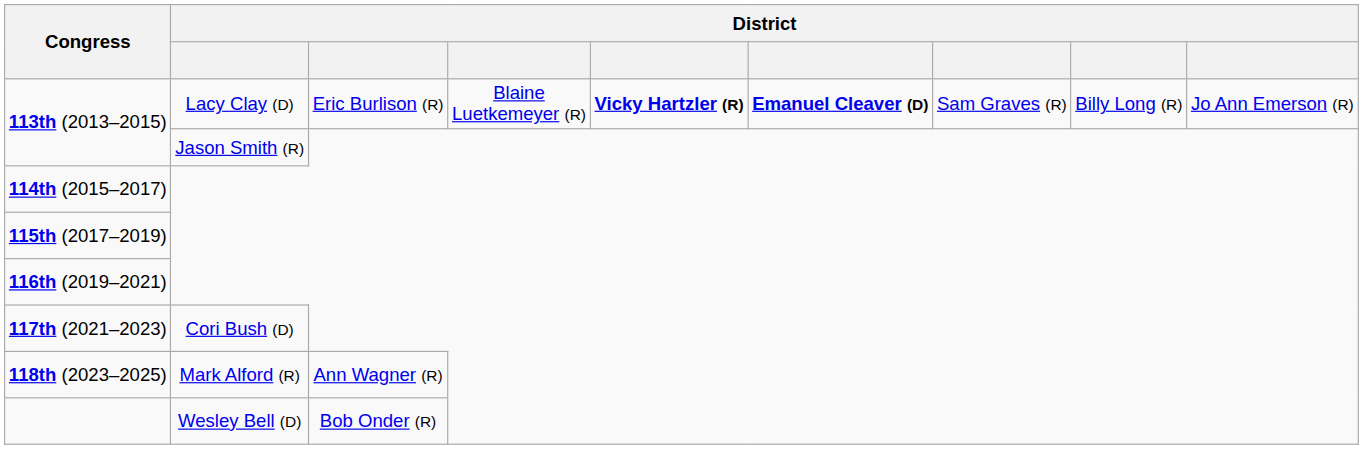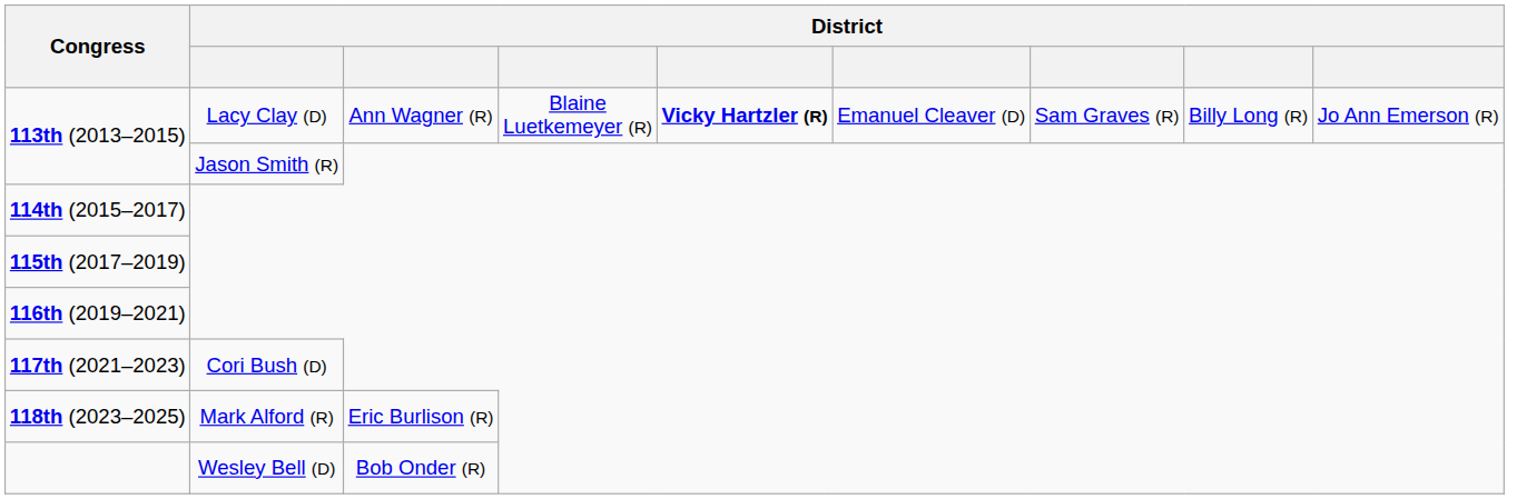113th (2013–2015) / Lacy Clay (D) | column 3: Eric Burlison (R) -> Ann Wagner (R)
113th (2013–2015) / Lacy Clay (D) | column 6: bold -> normal
118th (2023–2025) | column 3: Ann Wagner (R) -> Eric Burlison (R)
